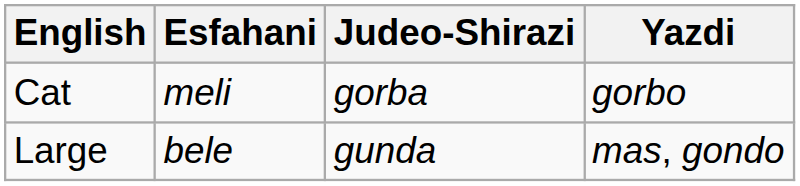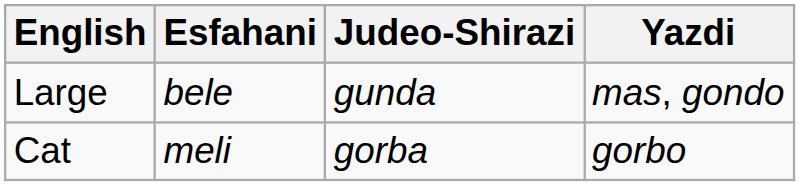rows swapped: Large <-> Cat
